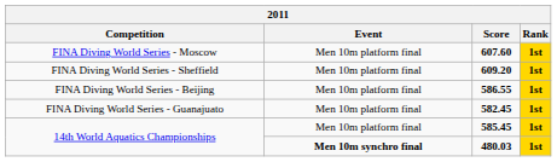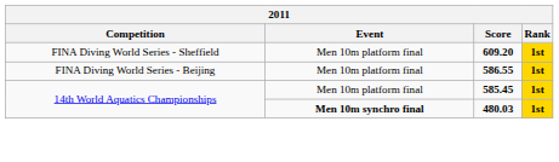- row: FINA Diving World Series - Moscow | Men 10m platform final | 607.60 | 1st
- row: FINA Diving World Series - Guanajuato | Men 10m platform final | 582.45 | 1st
